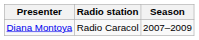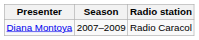columns swapped: Radio station <-> Season
